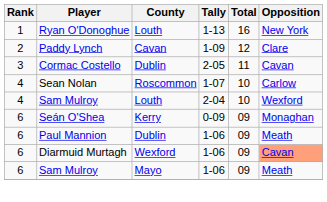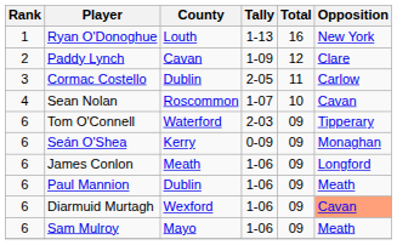Cormac Costello | Opposition: Cavan -> Carlow
Sean Nolan | Opposition: Carlow -> Cavan
- row: 4 | Sam Mulroy | Louth | 2-04 | 10 | Wexford
+ row: 6 | Tom O'Connell | Waterford | 2-03 | 09 | Tipperary
+ row: 6 | James Conlon | Meath | 1-06 | 09 | Longford
